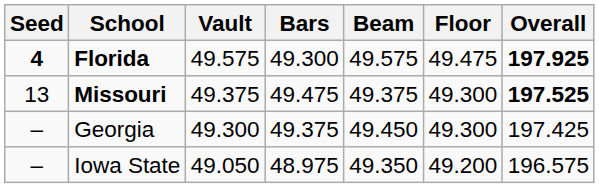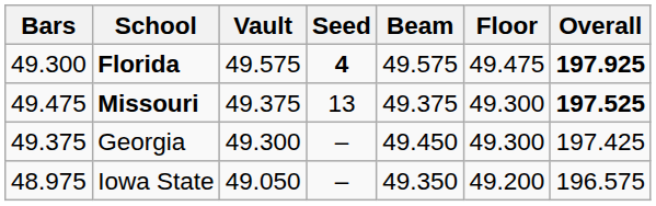columns swapped: Seed <-> Bars
